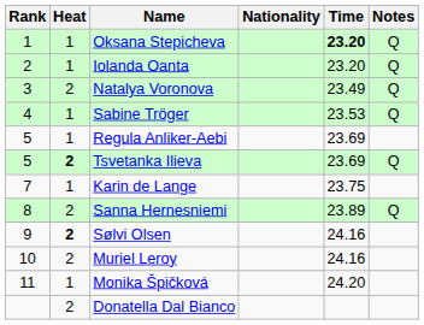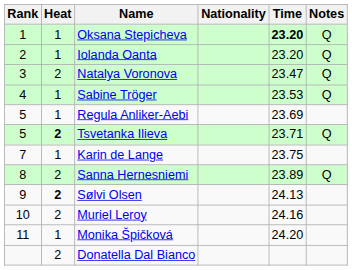Natalya Voronova | Time: 23.49 -> 23.47
Tsvetanka Ilieva | Time: 23.69 -> 23.71
Sølvi Olsen | Time: 24.16 -> 24.13
